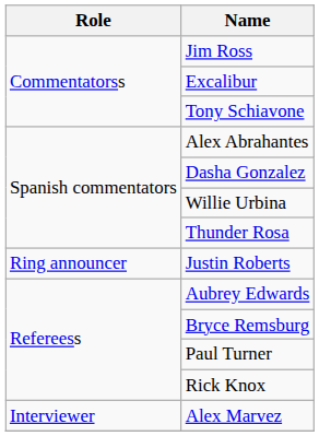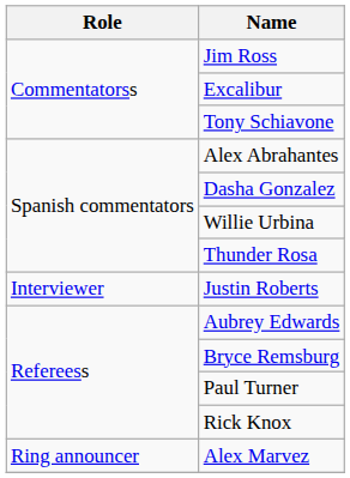Justin Roberts | Role: Ring announcer -> Interviewer
Alex Marvez | Role: Interviewer -> Ring announcer
